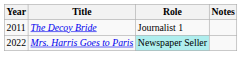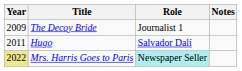The Decoy Bride | Year: 2011 -> 2009
+ row: 2011 | Hugo | Salvador Dalí
Mrs. Harris Goes to Paris | Year: no background -> khaki background
